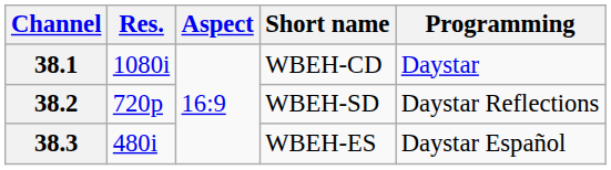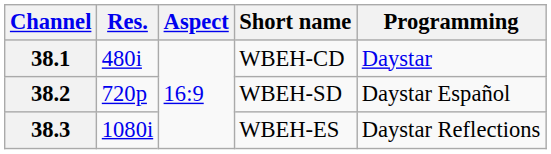38.1 | Res.: 1080i -> 480i
38.2 | Programming: Daystar Reflections -> Daystar Español
38.3 | Res.: 480i -> 1080i
38.3 | Programming: Daystar Español -> Daystar Reflections
